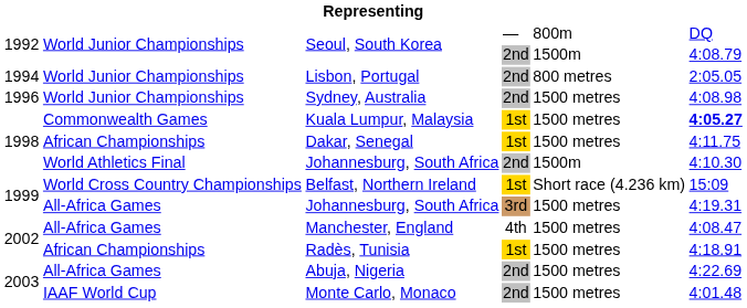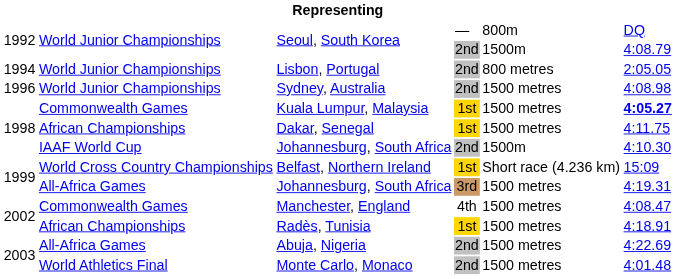Johannesburg, South Africa / 2nd | column 2: World Athletics Final -> IAAF World Cup
Manchester, England | column 2: All-Africa Games -> Commonwealth Games
Monte Carlo, Monaco | column 2: IAAF World Cup -> World Athletics Final
